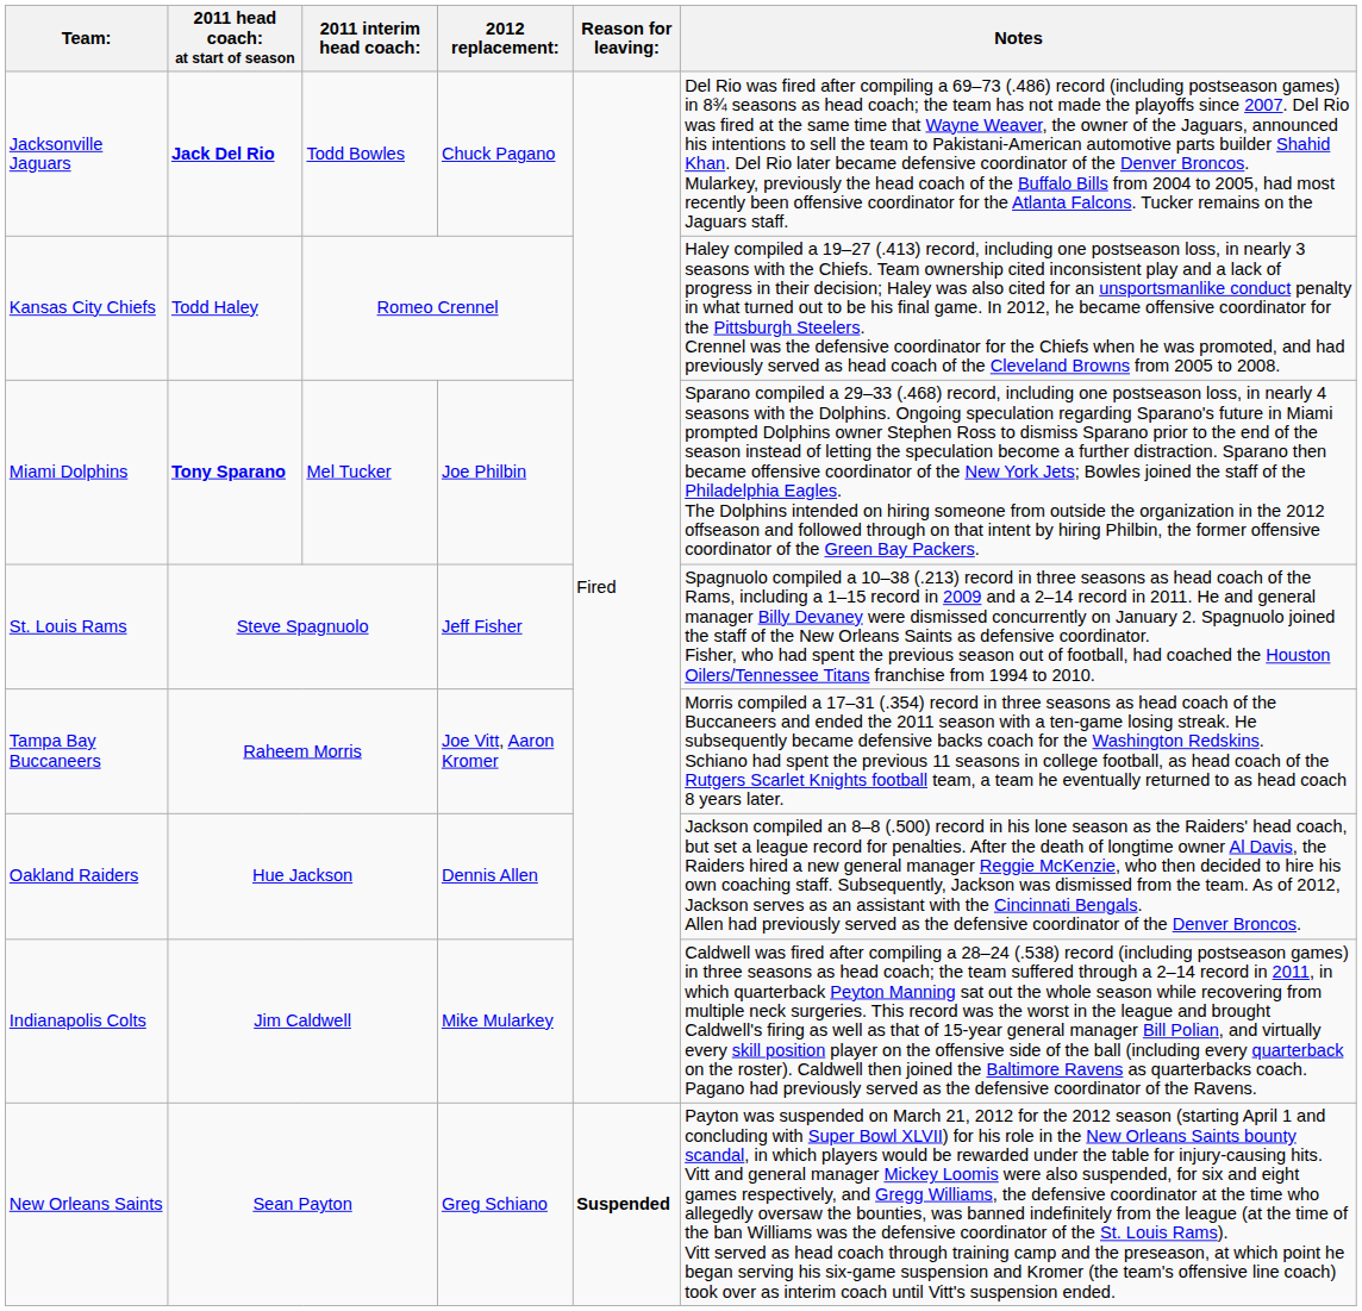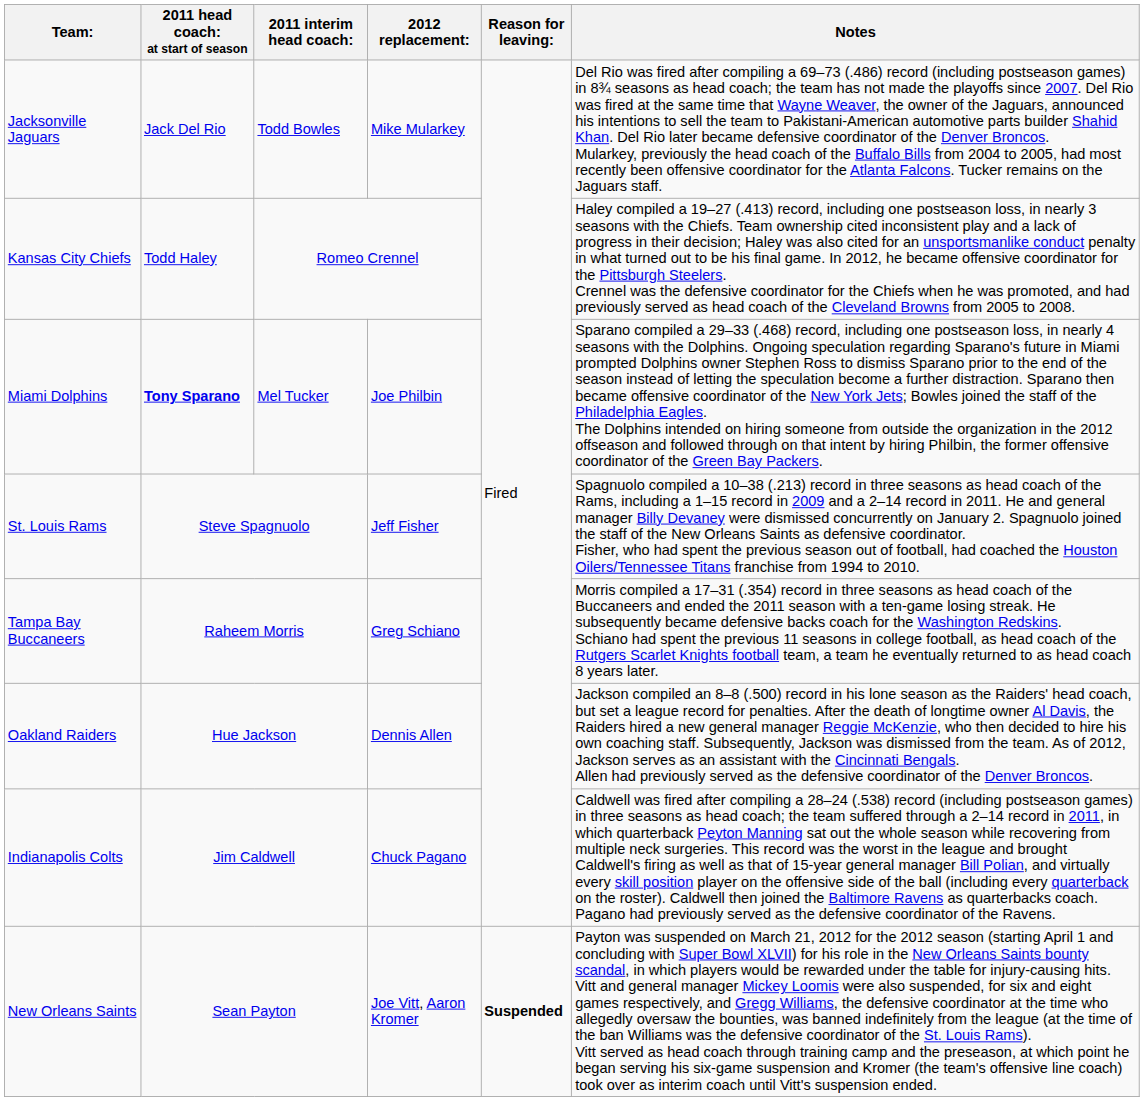Jacksonville Jaguars | column 2: bold -> normal
Jacksonville Jaguars | 2012 replacement:: Chuck Pagano -> Mike Mularkey
Tampa Bay Buccaneers | 2012 replacement:: Joe Vitt, Aaron Kromer -> Greg Schiano
Indianapolis Colts | 2012 replacement:: Mike Mularkey -> Chuck Pagano
New Orleans Saints | 2012 replacement:: Greg Schiano -> Joe Vitt, Aaron Kromer
